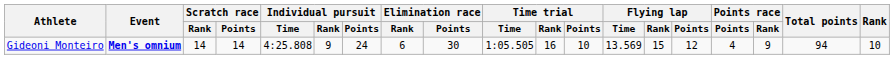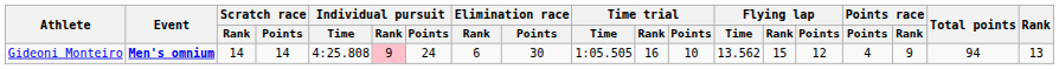Gideoni Monteiro | Individual pursuit / Rank: no background -> pink background
Gideoni Monteiro | Flying lap / Time: 13.569 -> 13.562
Gideoni Monteiro | Rank: 10 -> 13
